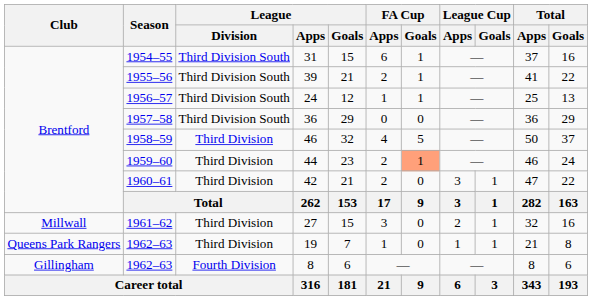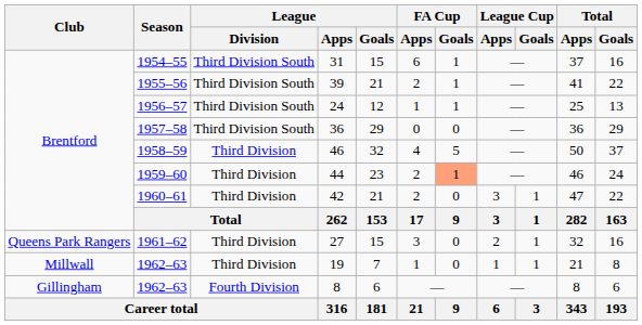27 | Club: Millwall -> Queens Park Rangers
19 | Club: Queens Park Rangers -> Millwall
